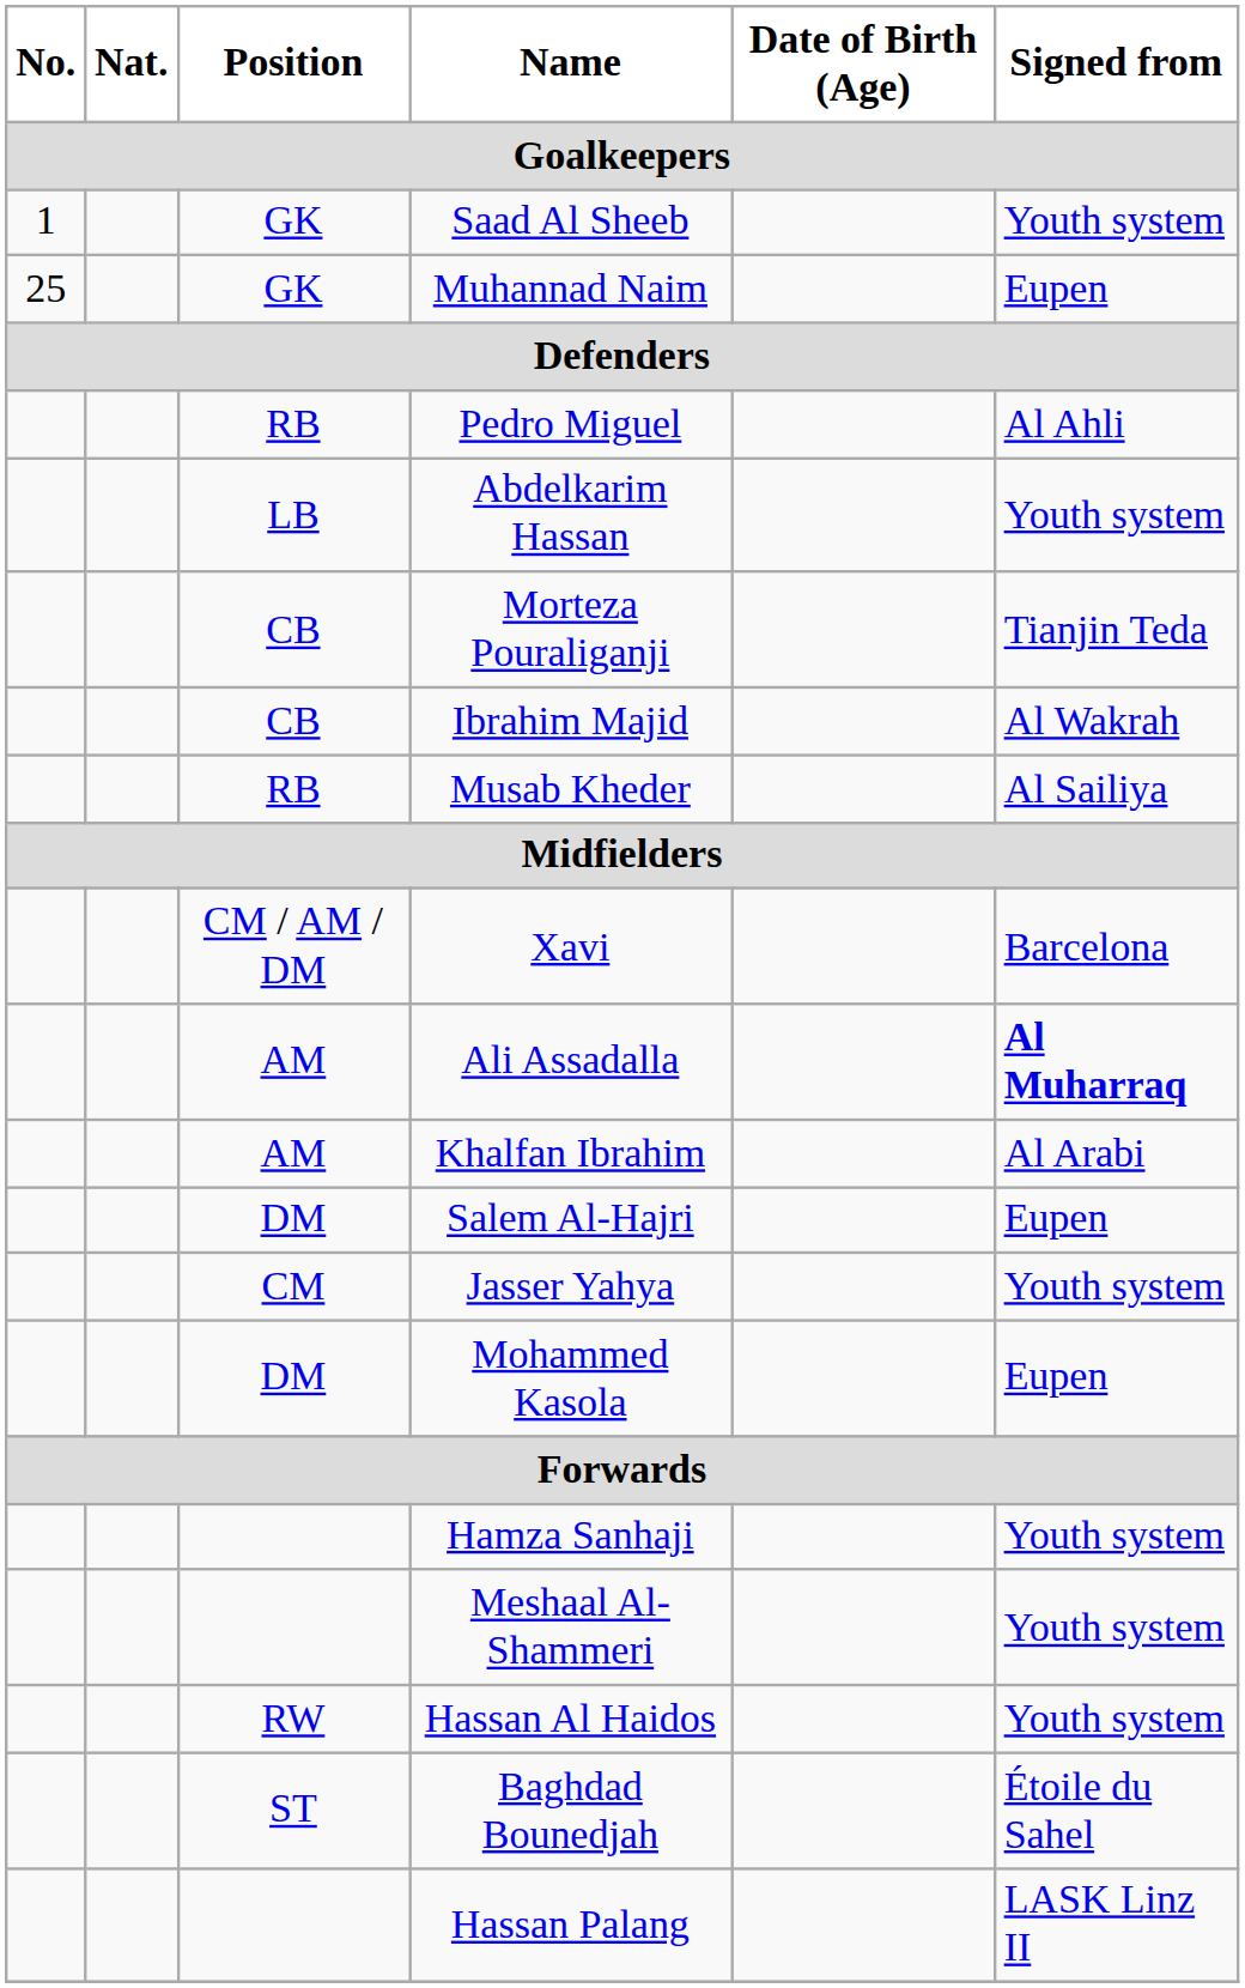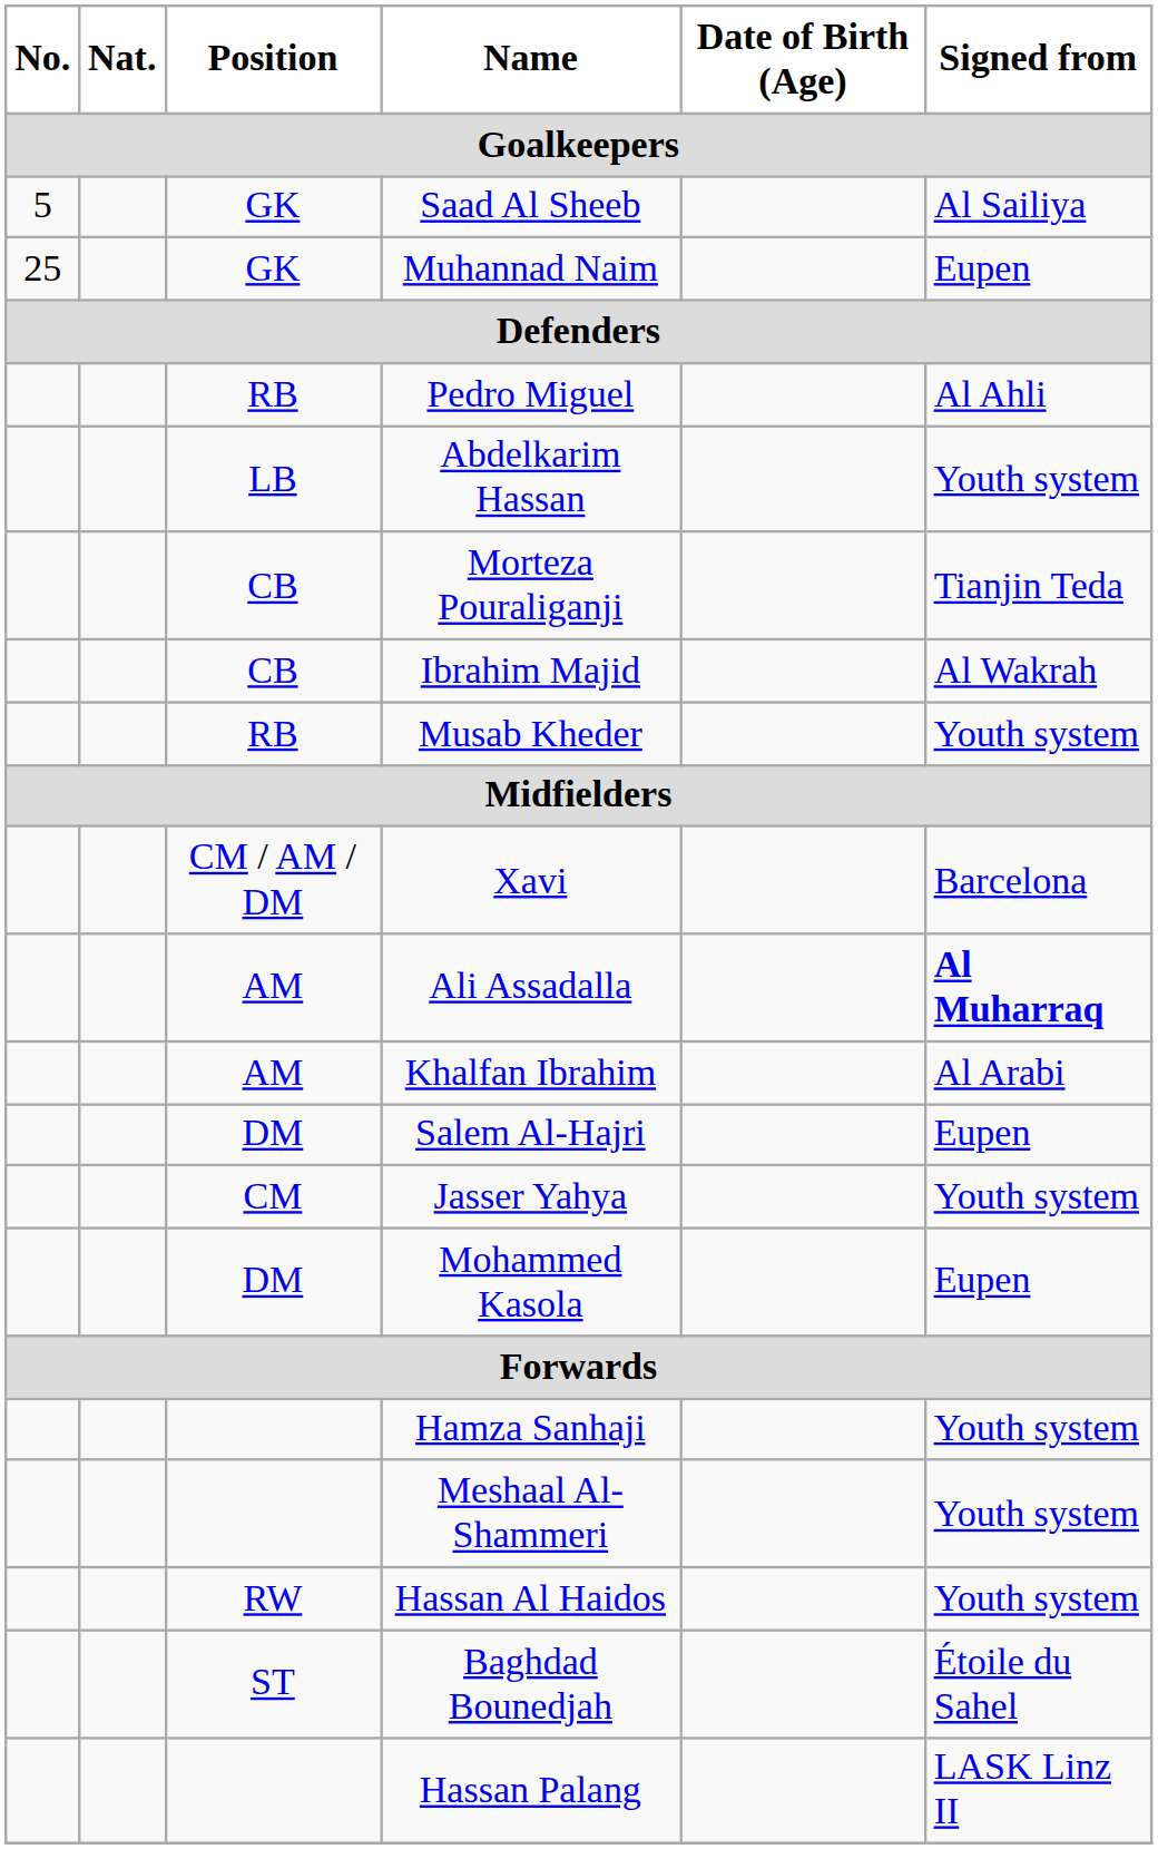Saad Al Sheeb | No.: 1 -> 5
Saad Al Sheeb | Signed from: Youth system -> Al Sailiya
Musab Kheder | Signed from: Al Sailiya -> Youth system
